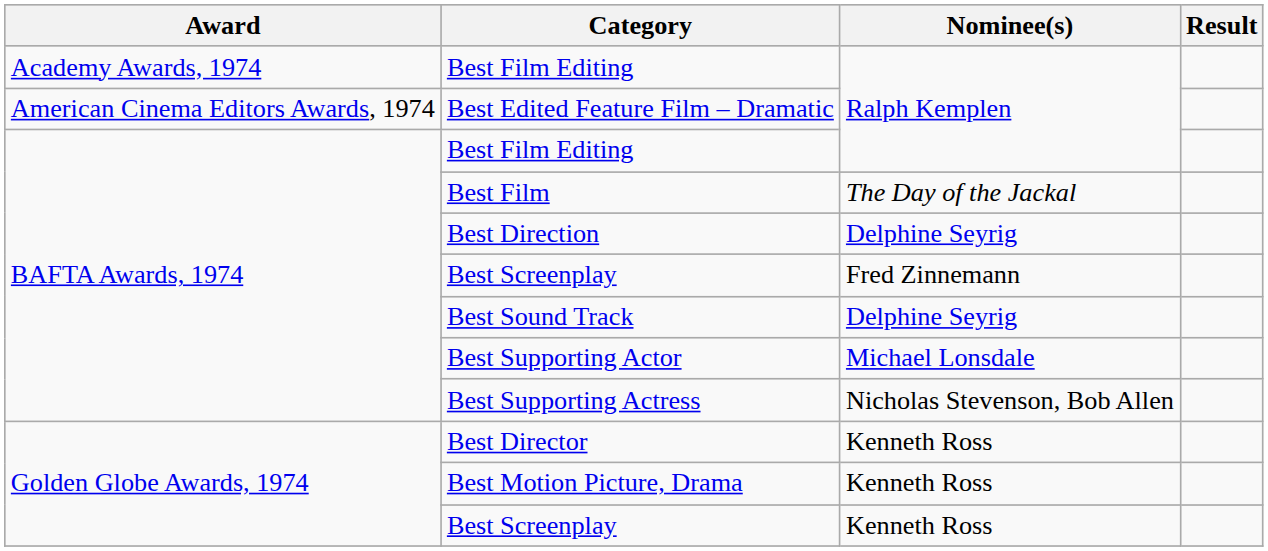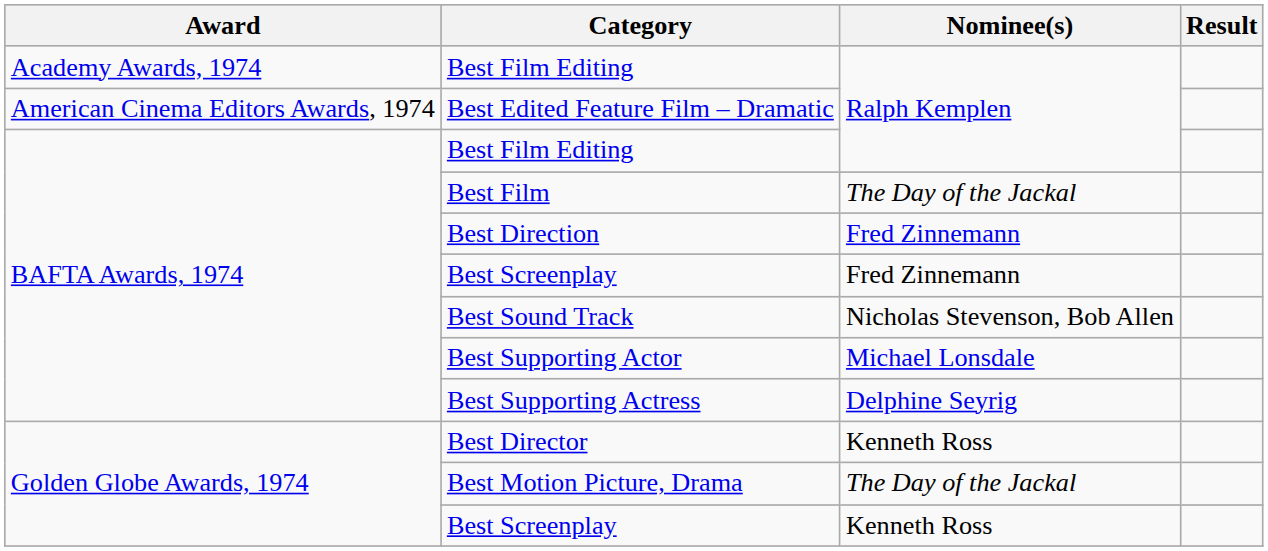Best Direction | Nominee(s): Delphine Seyrig -> Fred Zinnemann
Best Sound Track | Nominee(s): Delphine Seyrig -> Nicholas Stevenson, Bob Allen
Best Supporting Actress | Nominee(s): Nicholas Stevenson, Bob Allen -> Delphine Seyrig
Best Motion Picture, Drama | Nominee(s): Kenneth Ross -> The Day of the Jackal
